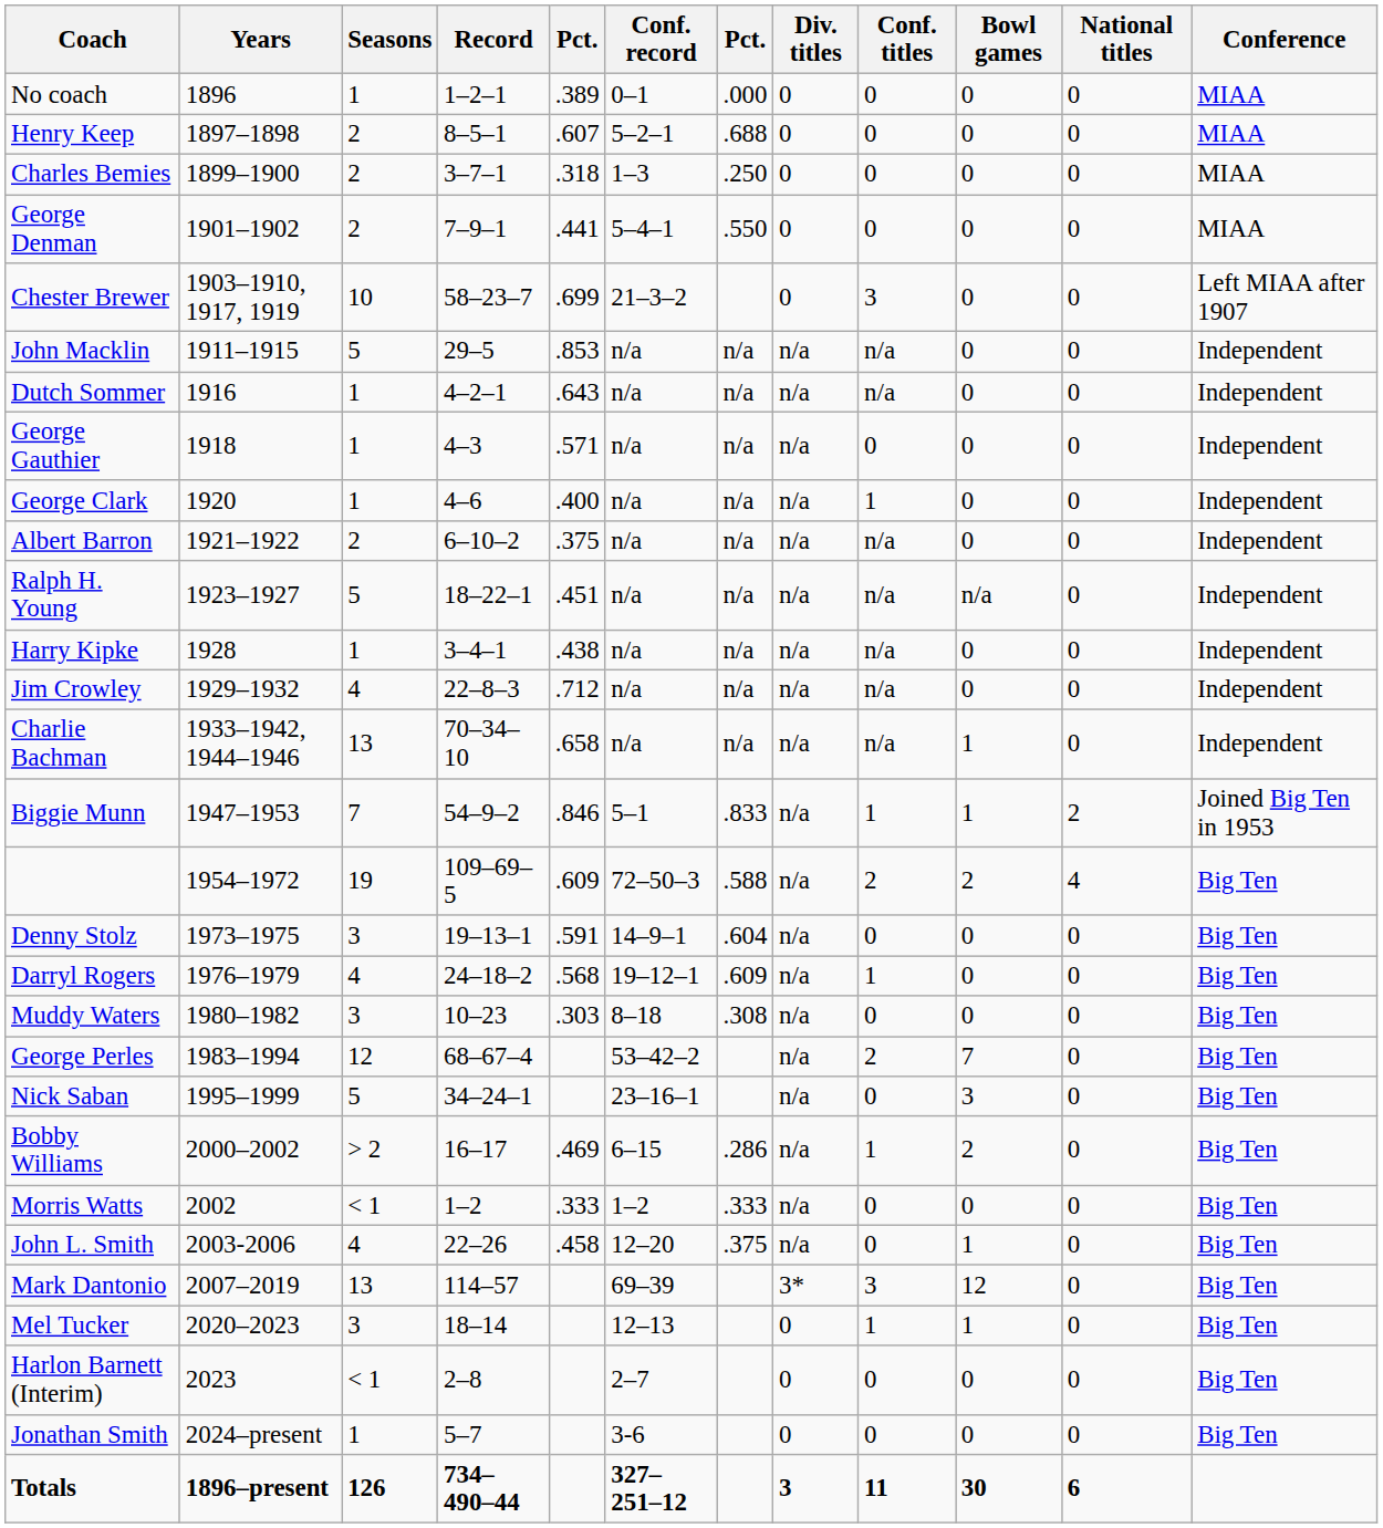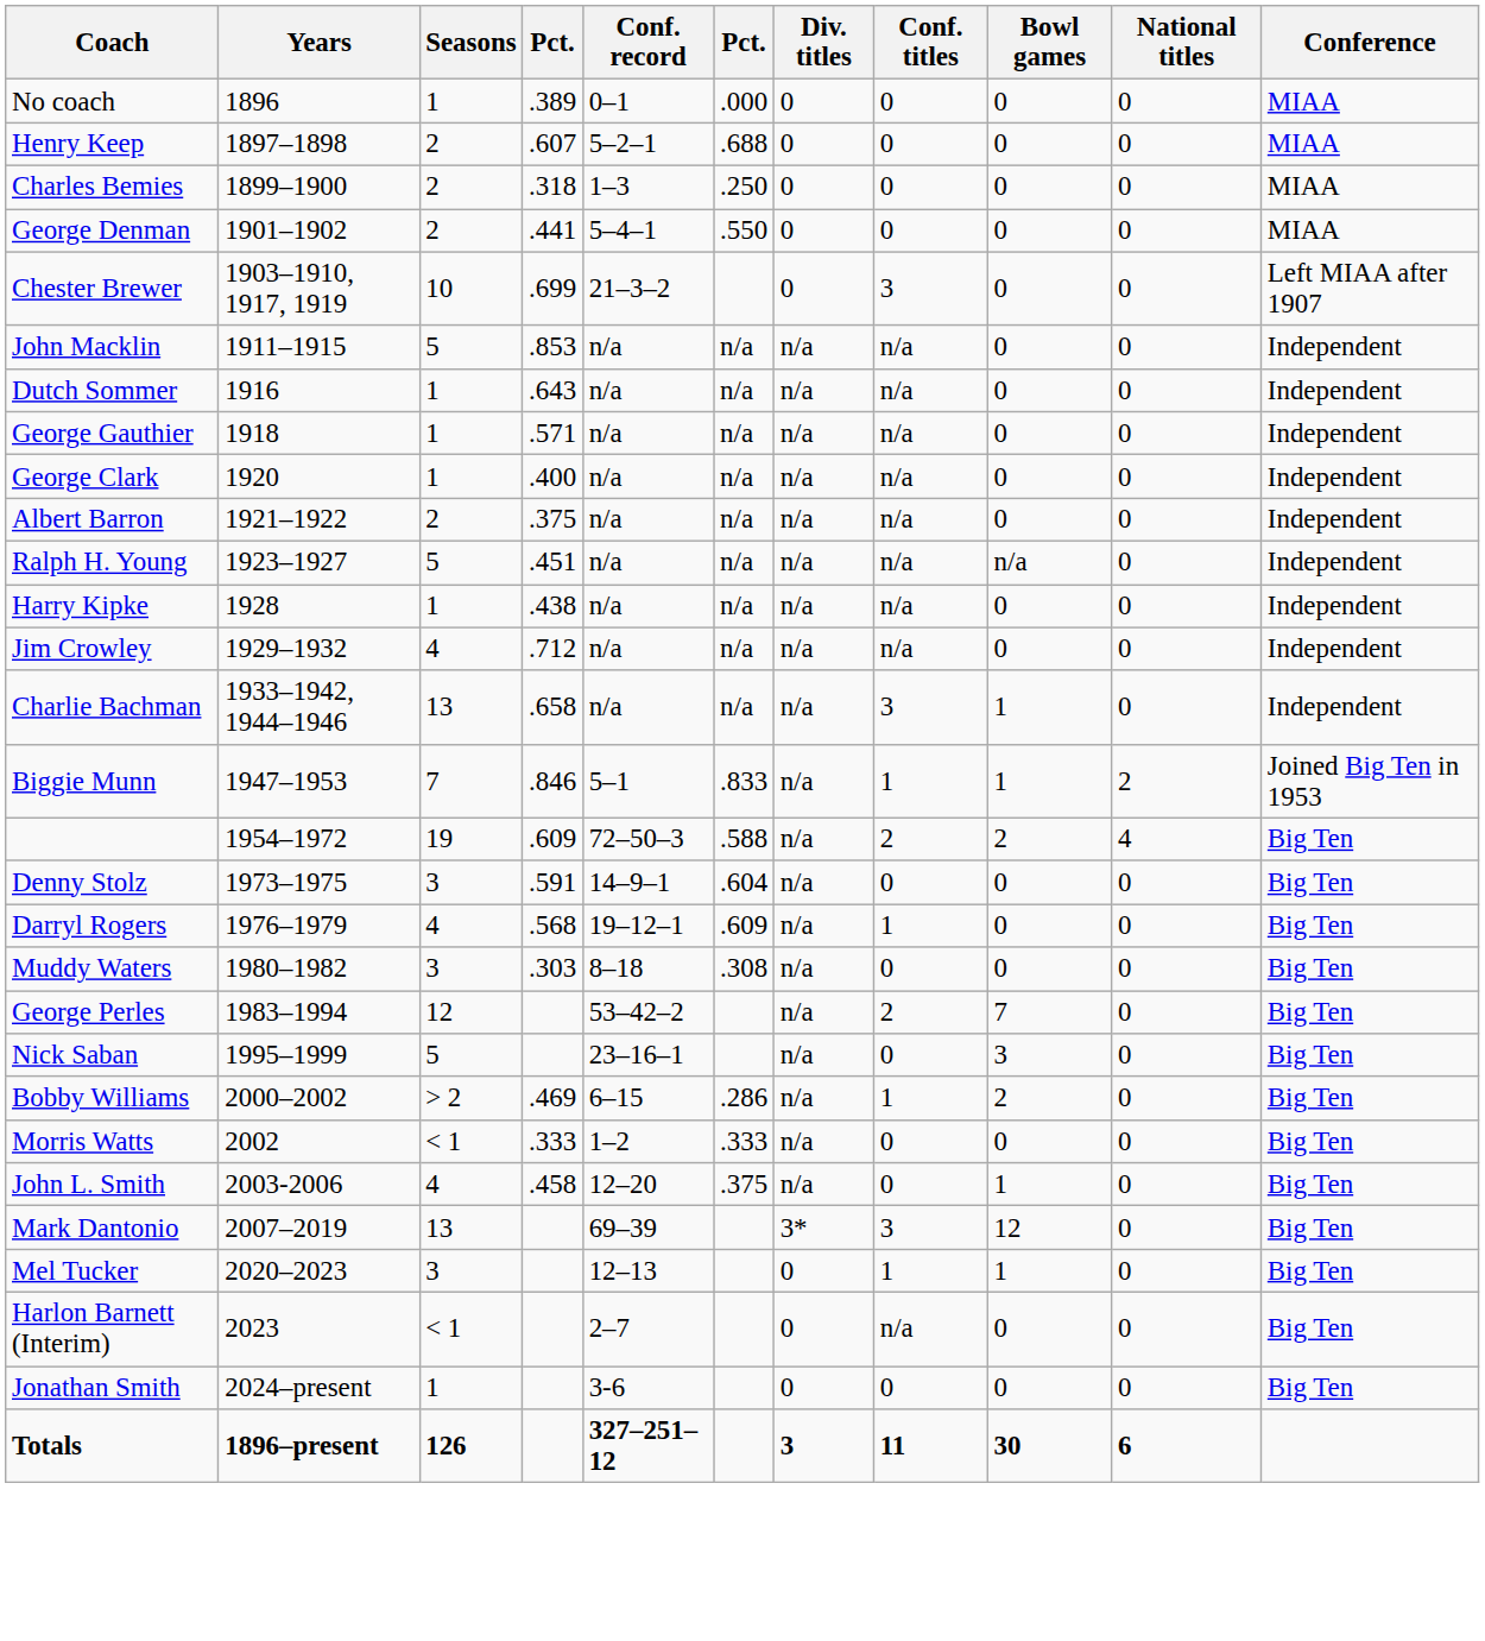- column: Record | 1–2–1 | 8–5–1 | 3–7–1 | 7–9–1 | 58–23–7 | 29–5 | 4–2–1 | 4–3 | 4–6 | 6–10–2 | 18–22–1 | 3–4–1 | 22–8–3 | 70–34–10 | 54–9–2 | 109–69–5 | 19–13–1 | 24–18–2 | 10–23 | 68–67–4 | 34–24–1 | 16–17 | 1–2 | 22–26 | 114–57 | 18–14 | 2–8 | 5–7 | 734–490–44
George Gauthier | Conf. titles: 0 -> n/a
George Clark | Conf. titles: 1 -> n/a
Charlie Bachman | Conf. titles: n/a -> 3
Harlon Barnett (Interim) | Conf. titles: 0 -> n/a
